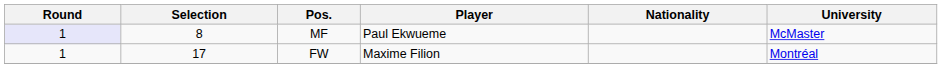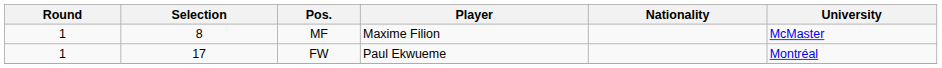MF | Round: lavender background -> no background
MF | Player: Paul Ekwueme -> Maxime Filion
FW | Player: Maxime Filion -> Paul Ekwueme
